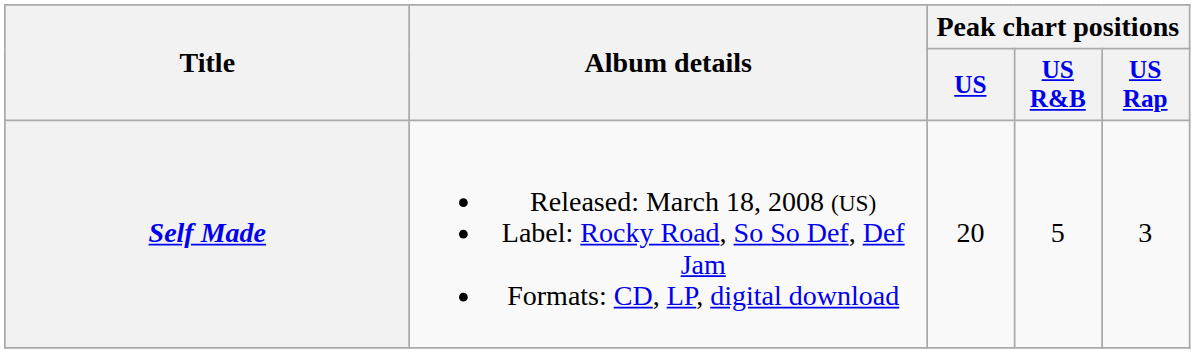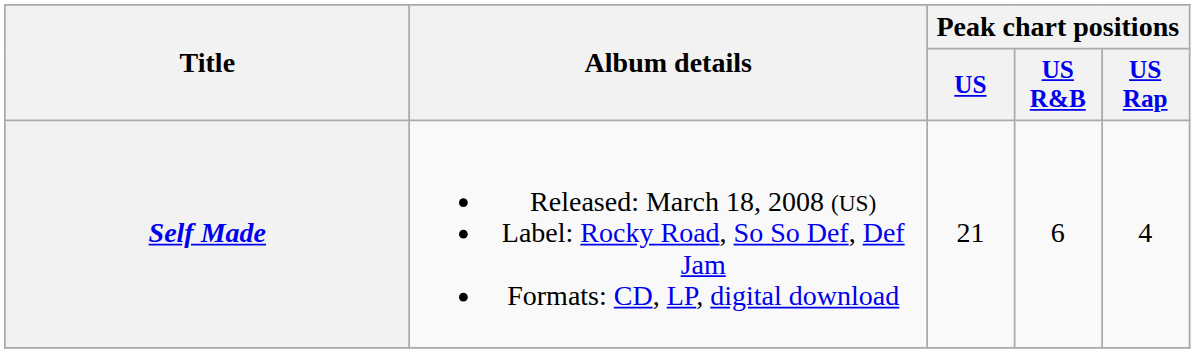Self Made | Peak chart positions / US: 20 -> 21
Self Made | Peak chart positions / US R&B: 5 -> 6
Self Made | Peak chart positions / US Rap: 3 -> 4
